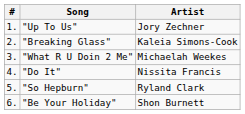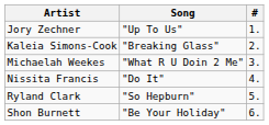columns swapped: # <-> Artist
